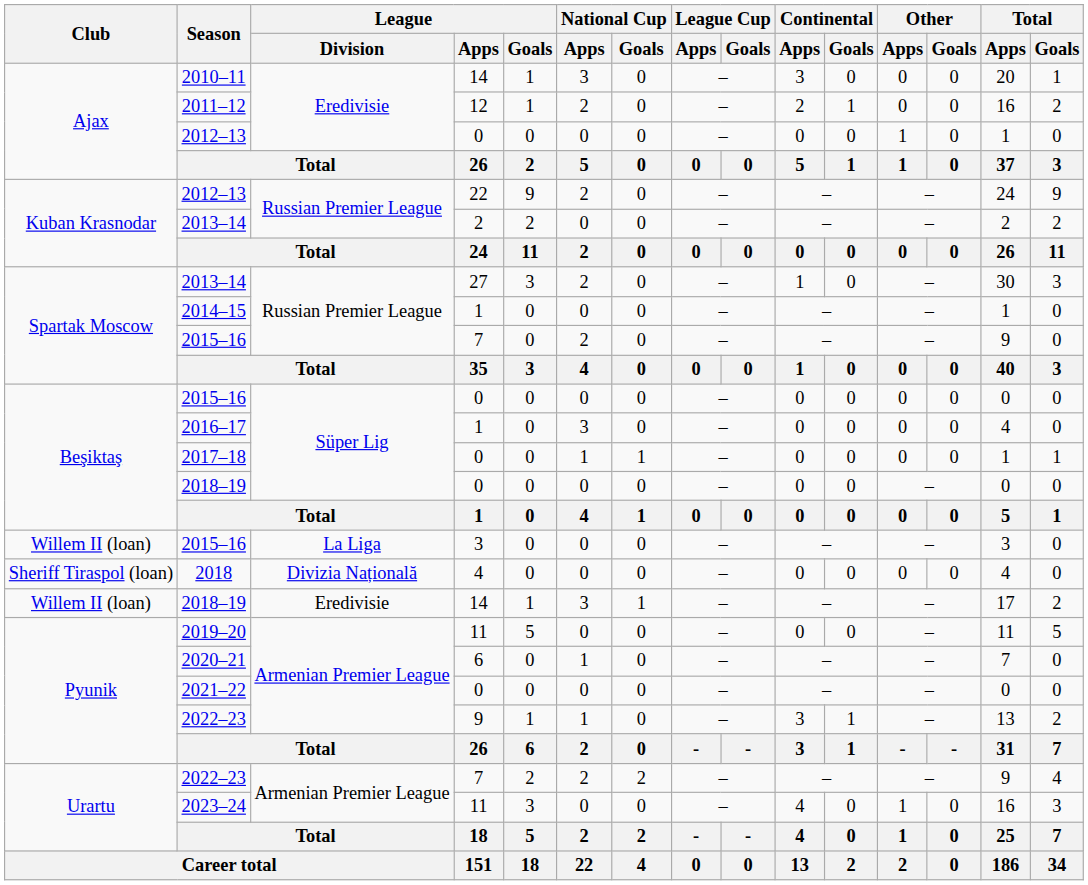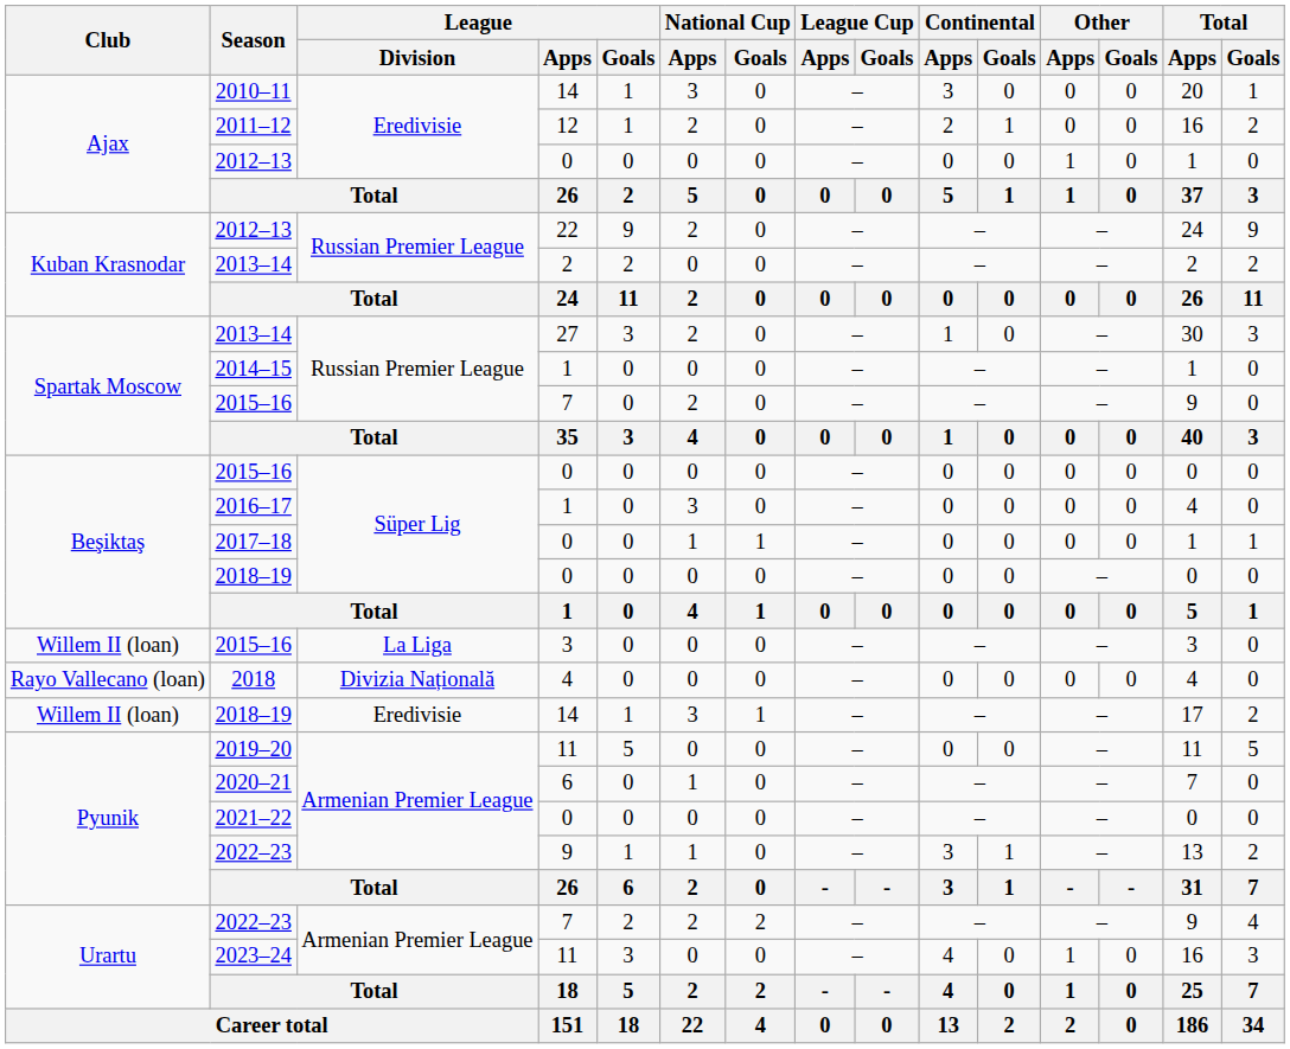2018 | Club: Sheriff Tiraspol (loan) -> Rayo Vallecano (loan)
